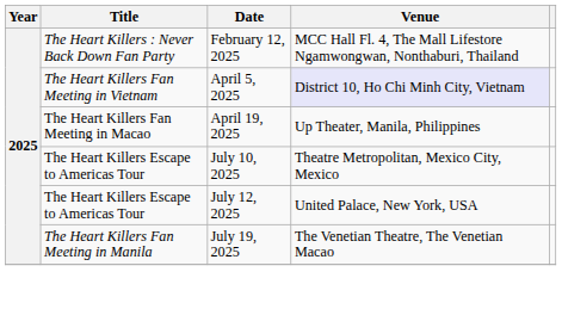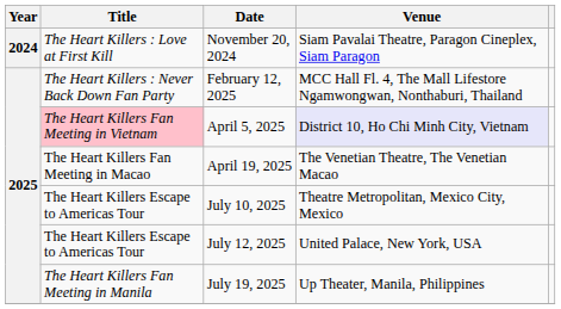+ row: 2024 | The Heart Killers : Love at First Kill | November 20, 2024 | Siam Pavalai Theatre, Paragon Cineplex, Siam Paragon
April 5, 2025 | Title: no background -> pink background
April 19, 2025 | Venue: Up Theater, Manila, Philippines -> The Venetian Theatre, The Venetian Macao
July 19, 2025 | Venue: The Venetian Theatre, The Venetian Macao -> Up Theater, Manila, Philippines
